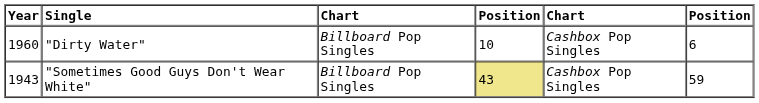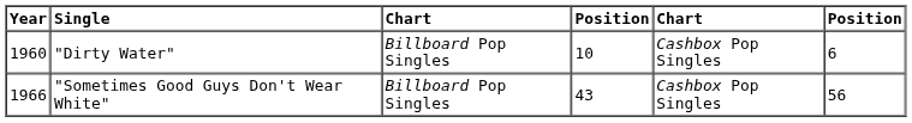"Sometimes Good Guys Don't Wear White" | Year: 1943 -> 1966
"Sometimes Good Guys Don't Wear White" | column 4: khaki background -> no background
"Sometimes Good Guys Don't Wear White" | column 6: 59 -> 56
